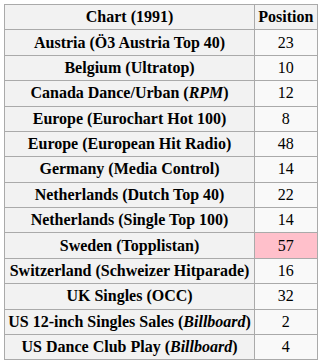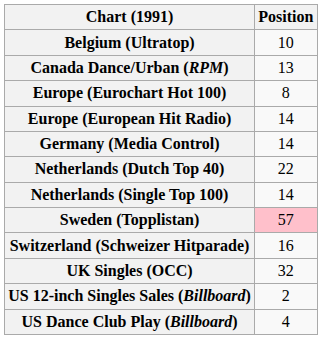- row: Austria (Ö3 Austria Top 40) | 23
Canada Dance/Urban (RPM) | Position: 12 -> 13
Europe (European Hit Radio) | Position: 48 -> 14
